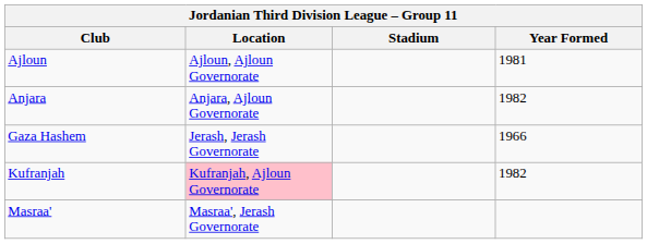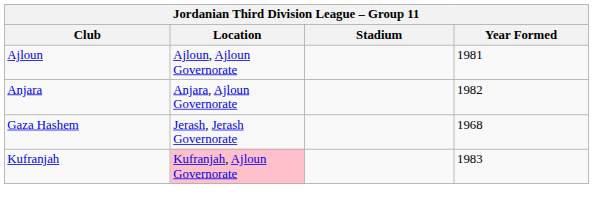Gaza Hashem | Year Formed: 1966 -> 1968
Kufranjah | Year Formed: 1982 -> 1983
- row: Masraa' | Masraa', Jerash Governorate
